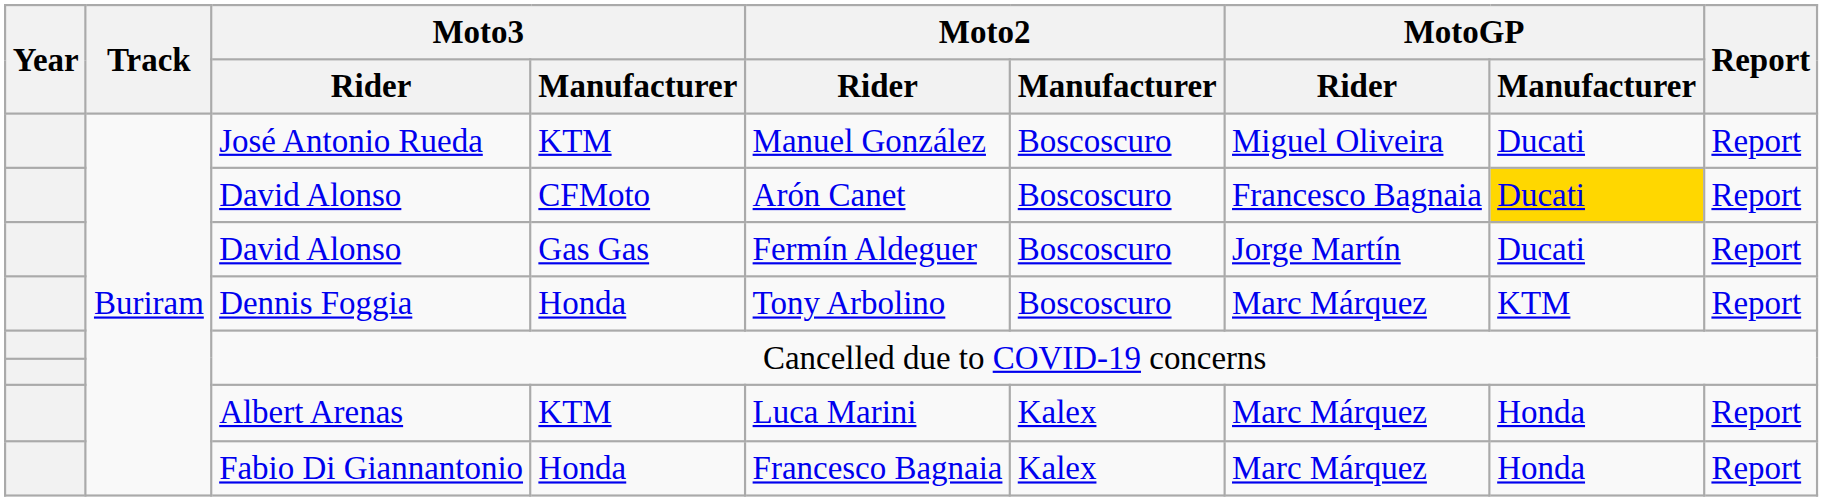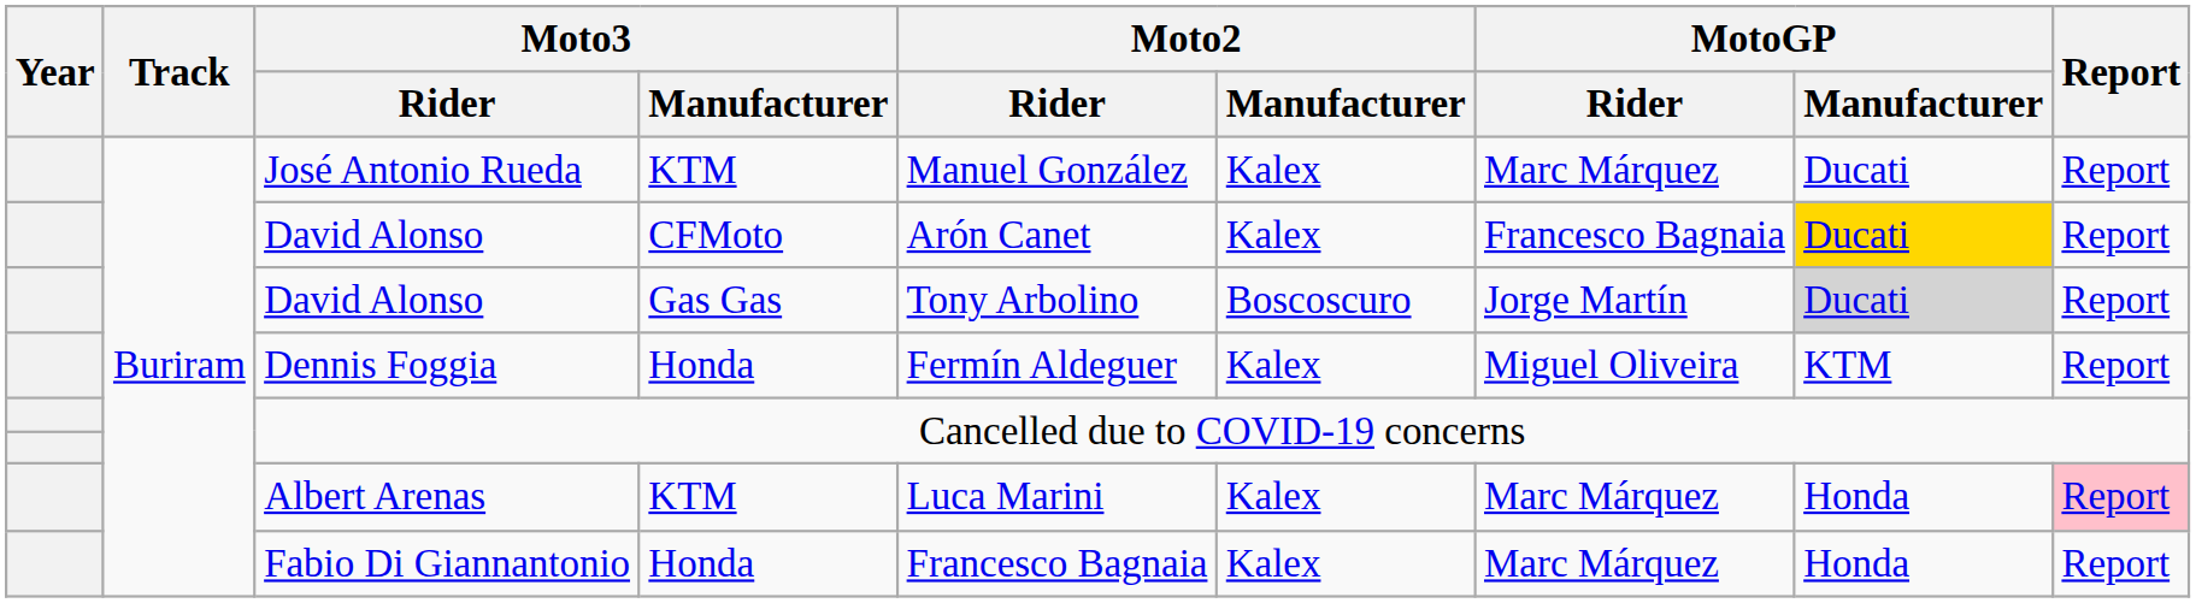José Antonio Rueda | Moto2 / Manufacturer: Boscoscuro -> Kalex
José Antonio Rueda | MotoGP / Rider: Miguel Oliveira -> Marc Márquez
David Alonso / CFMoto | Moto2 / Manufacturer: Boscoscuro -> Kalex
David Alonso / Gas Gas | Moto2 / Rider: Fermín Aldeguer -> Tony Arbolino
David Alonso / Gas Gas | MotoGP / Manufacturer: no background -> lightgrey background
Dennis Foggia | Moto2 / Rider: Tony Arbolino -> Fermín Aldeguer
Dennis Foggia | Moto2 / Manufacturer: Boscoscuro -> Kalex
Dennis Foggia | MotoGP / Rider: Marc Márquez -> Miguel Oliveira
Albert Arenas | Report: no background -> pink background
